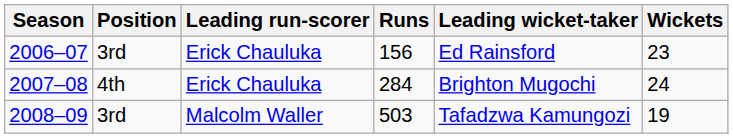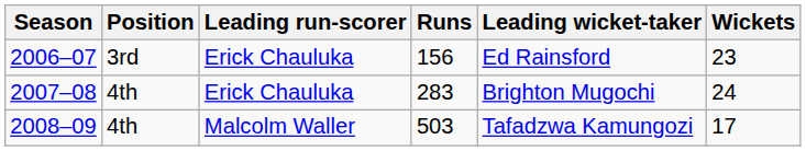2007–08 | Runs: 284 -> 283
2008–09 | Position: 3rd -> 4th
2008–09 | Wickets: 19 -> 17
